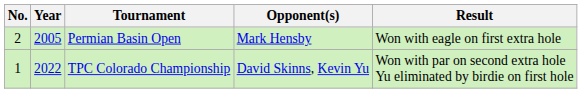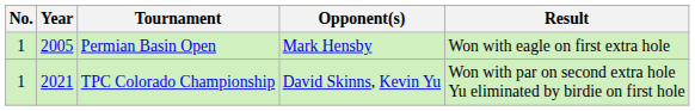Permian Basin Open | No.: 2 -> 1
TPC Colorado Championship | Year: 2022 -> 2021
